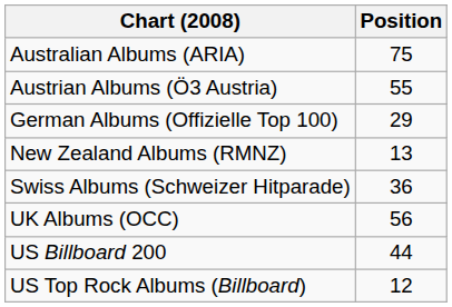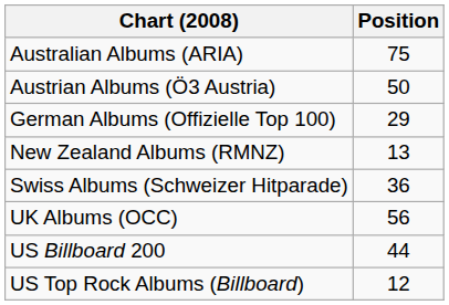Austrian Albums (Ö3 Austria) | Position: 55 -> 50
